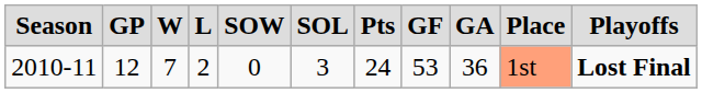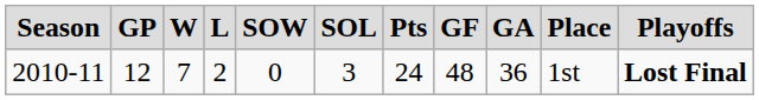2010-11 | column 8: 53 -> 48
2010-11 | column 10: lightsalmon background -> no background
